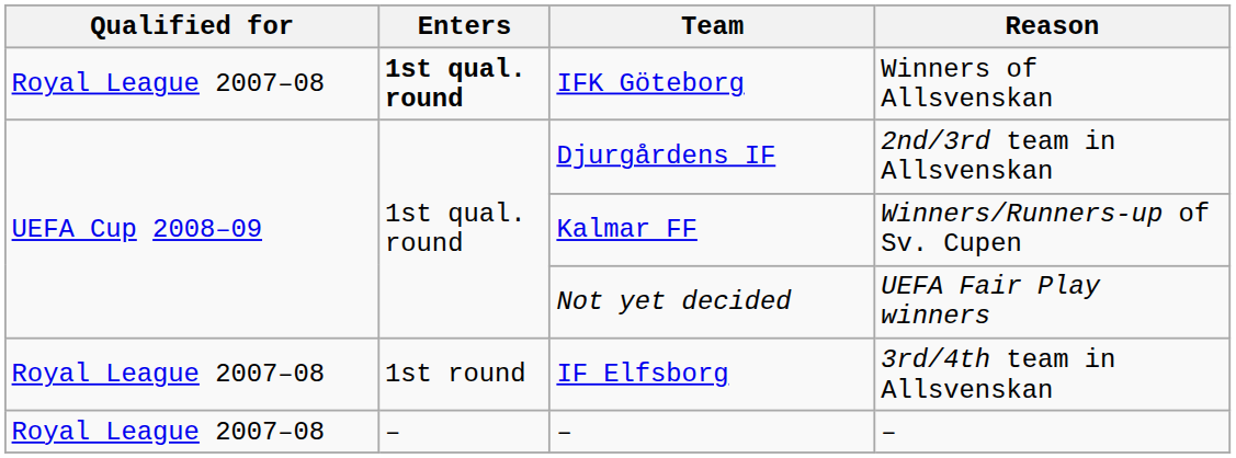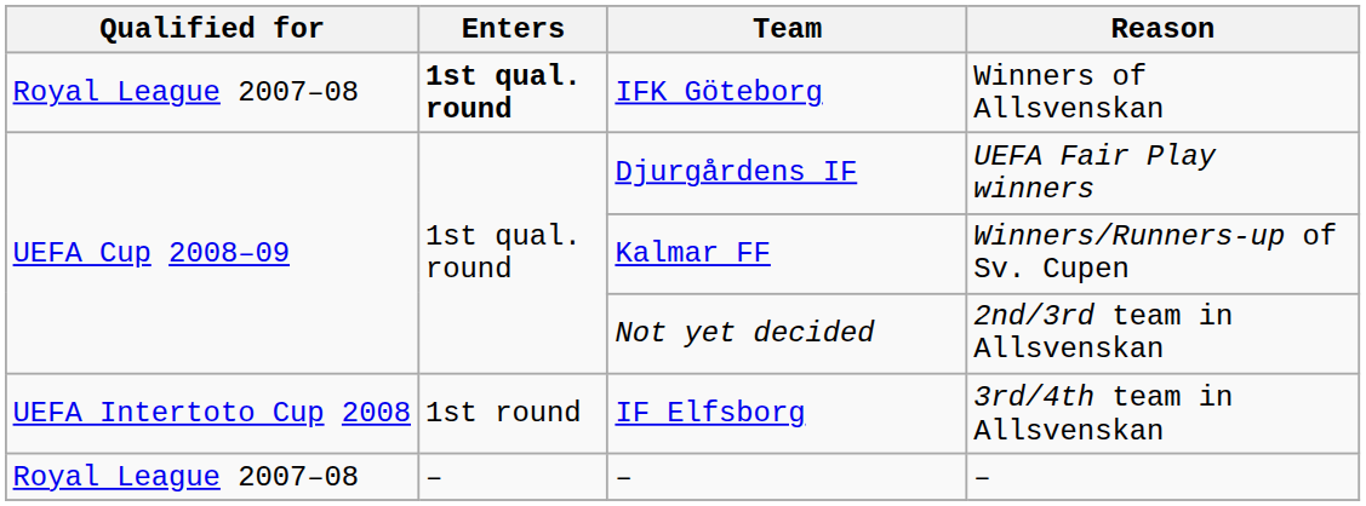Djurgårdens IF | Reason: 2nd/3rd team in Allsvenskan -> UEFA Fair Play winners
Not yet decided | Reason: UEFA Fair Play winners -> 2nd/3rd team in Allsvenskan
IF Elfsborg | Qualified for: Royal League 2007–08 -> UEFA Intertoto Cup 2008
